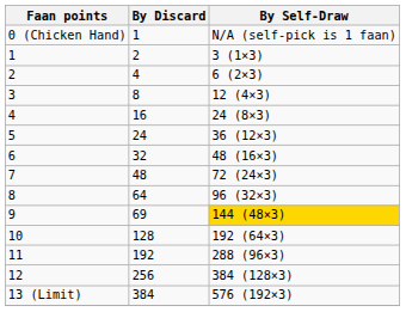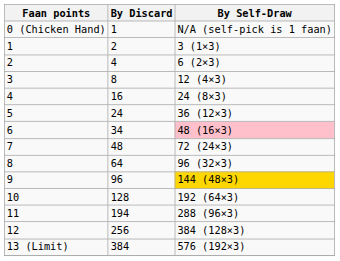6 | By Discard: 32 -> 34
6 | By Self-Draw: no background -> pink background
9 | By Discard: 69 -> 96
11 | By Discard: 192 -> 194
